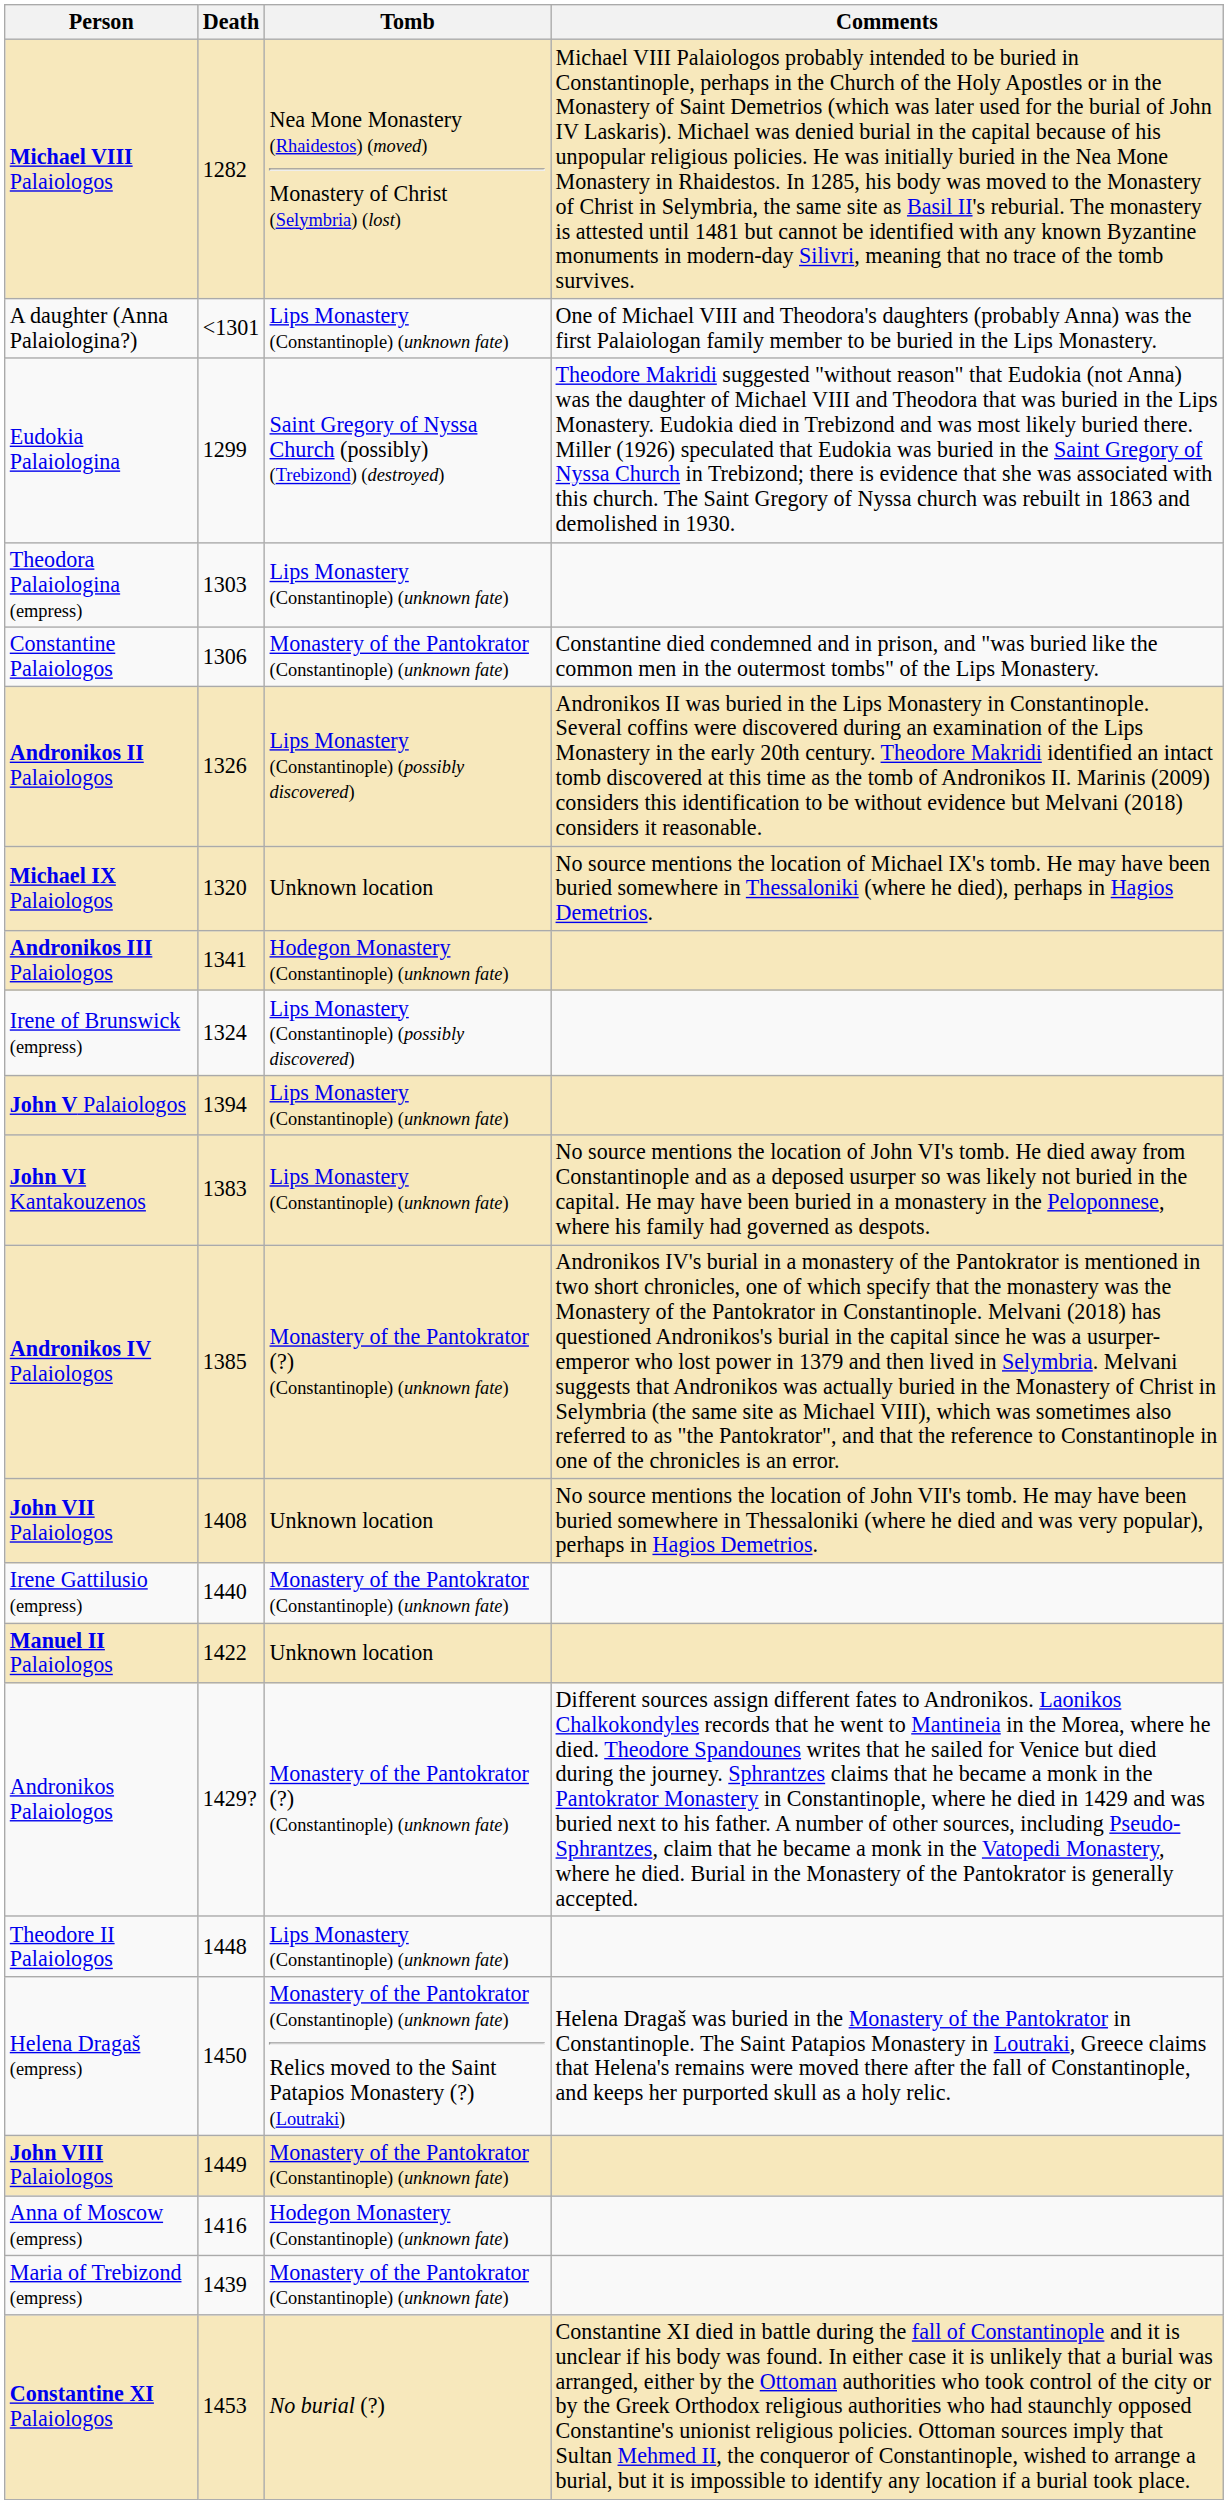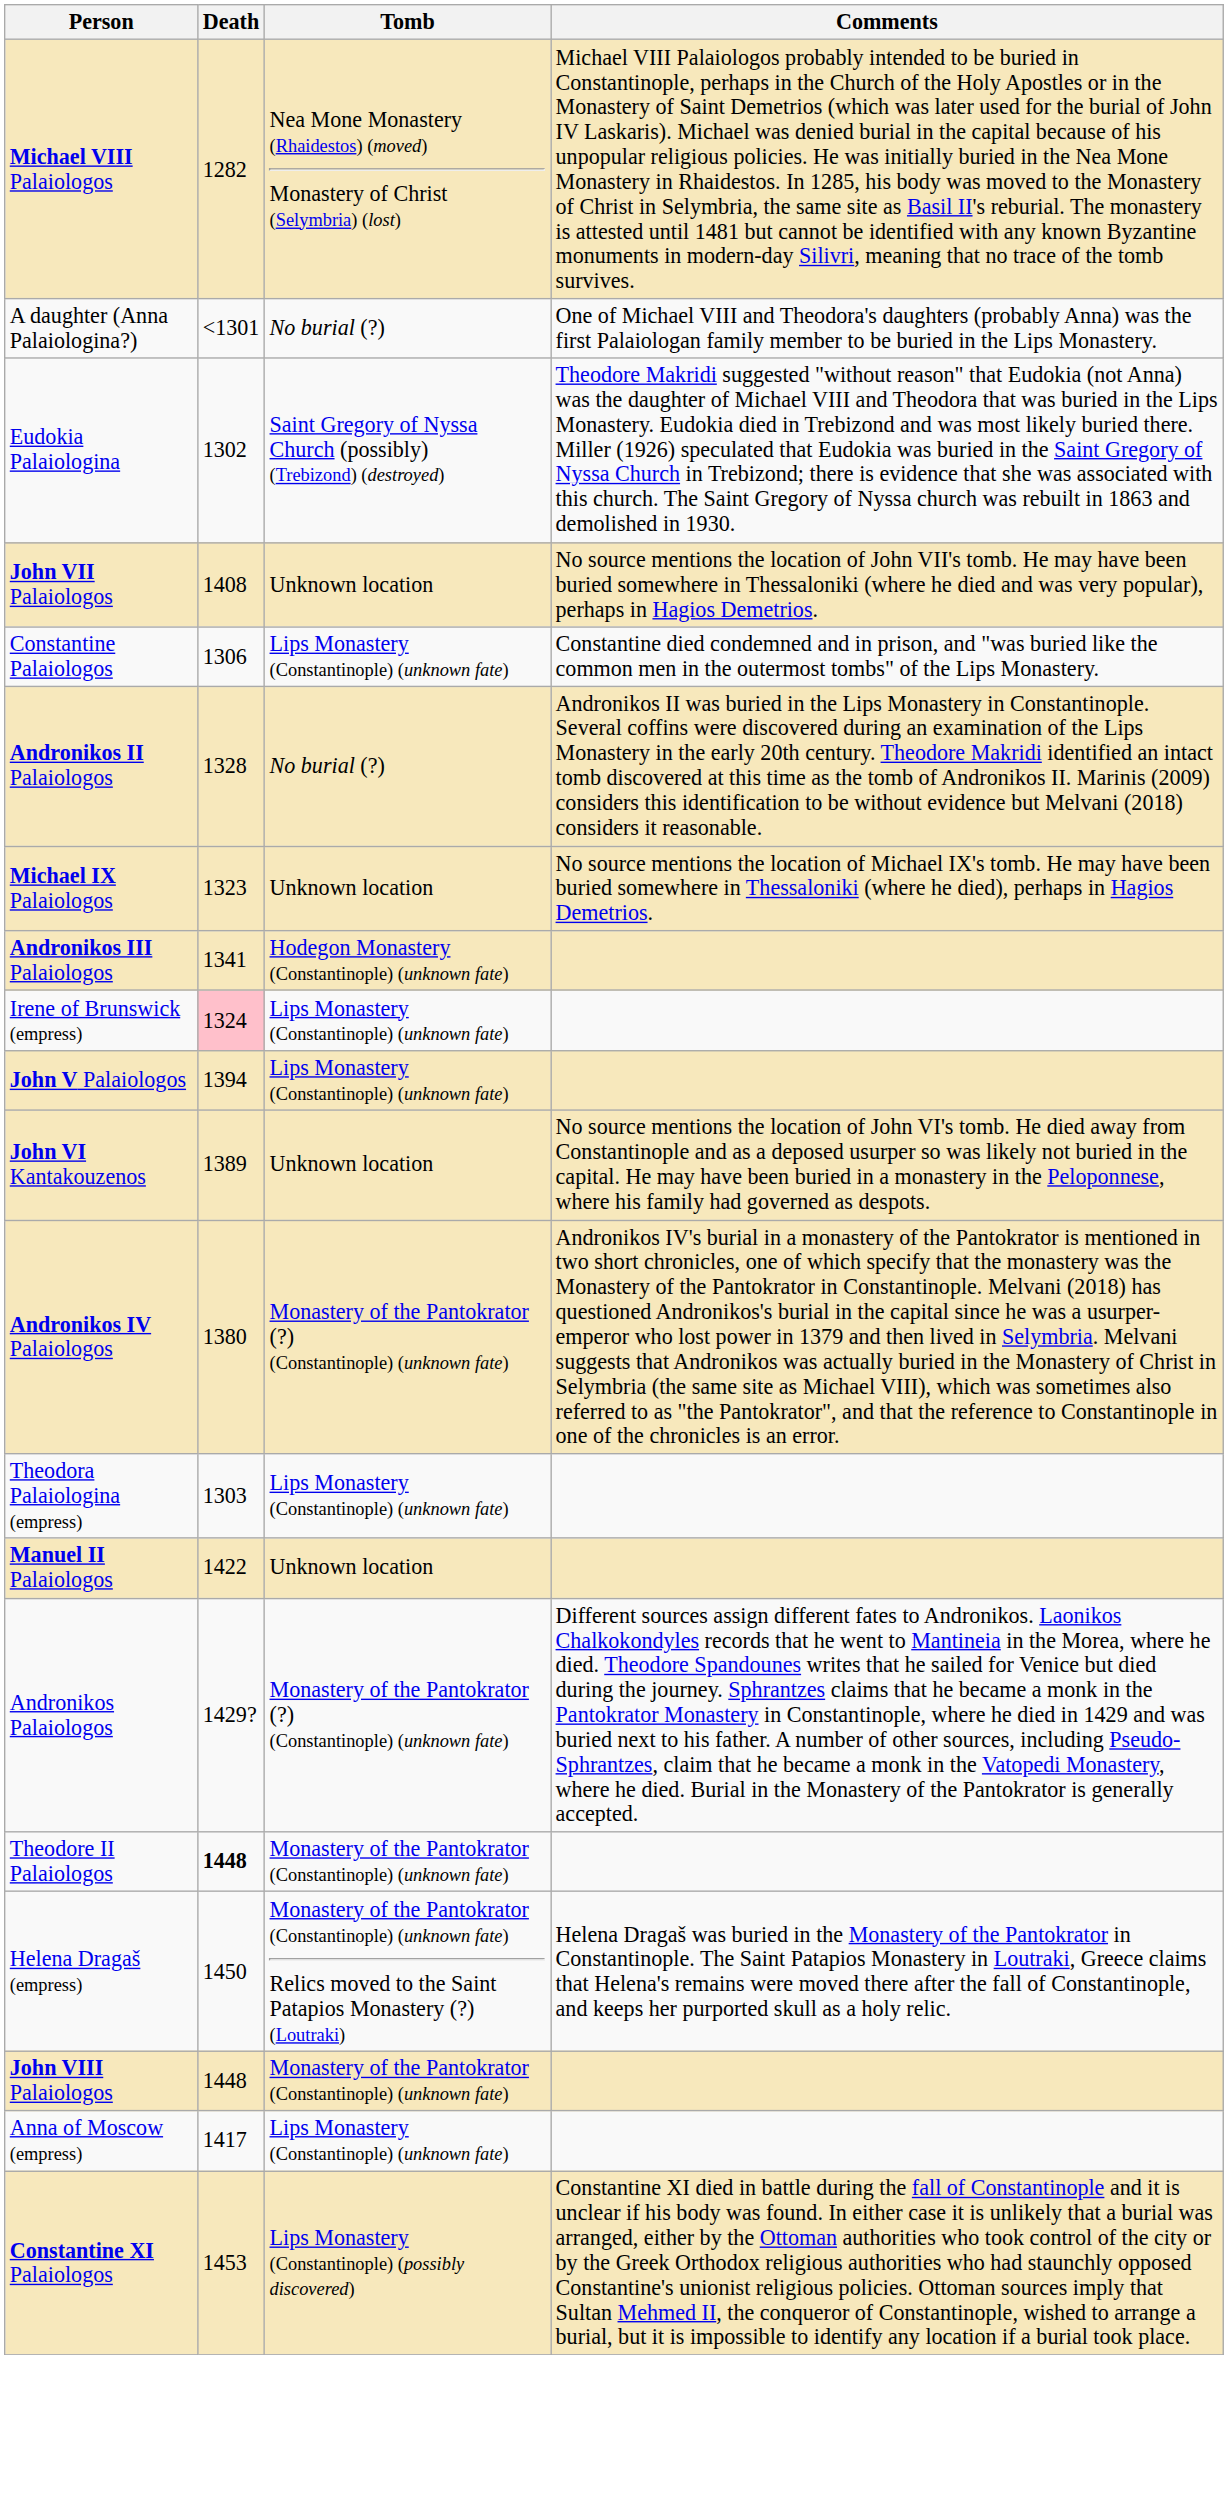A daughter (Anna Palaiologina?) | Tomb: Lips Monastery (Constantinople) (unknown fate) -> No burial (?)
Eudokia Palaiologina | Death: 1299 -> 1302
rows swapped: Theodora Palaiologina (empress) <-> John VII Palaiologos
Constantine Palaiologos | Tomb: Monastery of the Pantokrator (Constantinople) (unknown fate) -> Lips Monastery (Constantinople) (unknown fate)
Andronikos II Palaiologos | Death: 1326 -> 1328
Andronikos II Palaiologos | Tomb: Lips Monastery (Constantinople) (possibly discovered) -> No burial (?)
Michael IX Palaiologos | Death: 1320 -> 1323
Irene of Brunswick (empress) | Death: no background -> pink background
Irene of Brunswick (empress) | Tomb: Lips Monastery (Constantinople) (possibly discovered) -> Lips Monastery (Constantinople) (unknown fate)
John VI Kantakouzenos | Death: 1383 -> 1389
John VI Kantakouzenos | Tomb: Lips Monastery (Constantinople) (unknown fate) -> Unknown location
Andronikos IV Palaiologos | Death: 1385 -> 1380
- row: Irene Gattilusio (empress) | 1440 | Monastery of the Pantokrator (Constantinople) (unknown fate)
Theodore II Palaiologos | Death: normal -> bold
Theodore II Palaiologos | Tomb: Lips Monastery (Constantinople) (unknown fate) -> Monastery of the Pantokrator (Constantinople) (unknown fate)
John VIII Palaiologos | Death: 1449 -> 1448
Anna of Moscow (empress) | Death: 1416 -> 1417
Anna of Moscow (empress) | Tomb: Hodegon Monastery (Constantinople) (unknown fate) -> Lips Monastery (Constantinople) (unknown fate)
- row: Maria of Trebizond (empress) | 1439 | Monastery of the Pantokrator (Constantinople) (unknown fate)
Constantine XI Palaiologos | Tomb: No burial (?) -> Lips Monastery (Constantinople) (possibly discovered)
